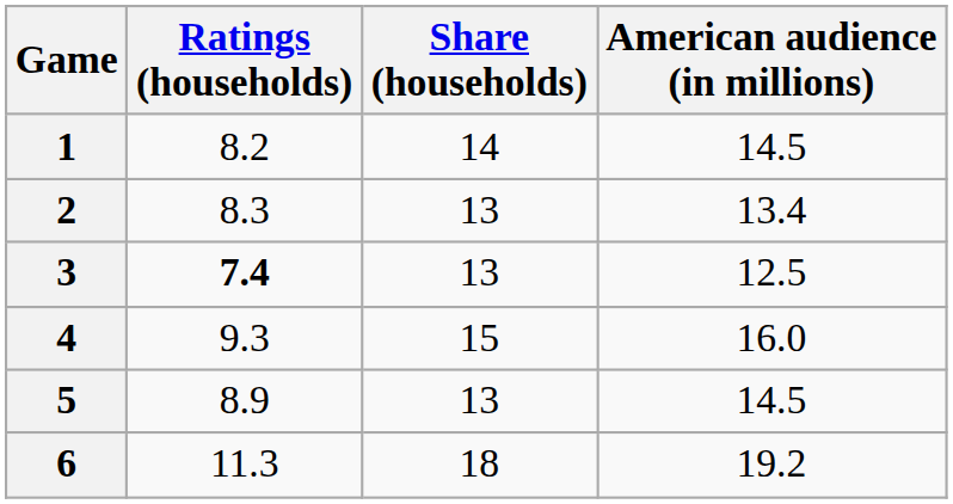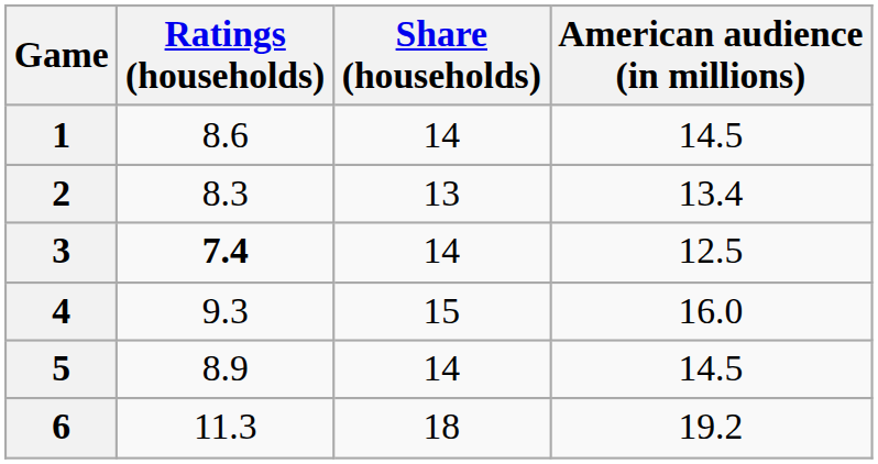1 | Ratings (households): 8.2 -> 8.6
3 | Share (households): 13 -> 14
5 | Share (households): 13 -> 14
